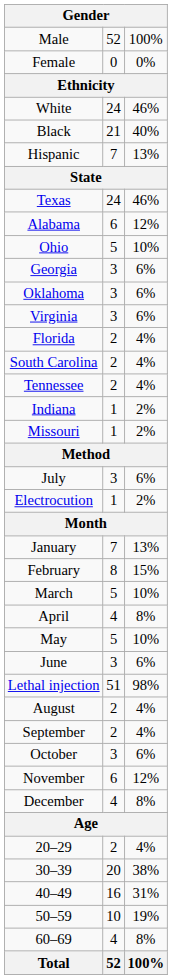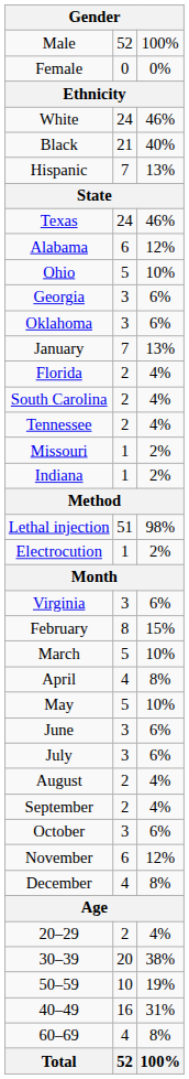rows swapped: Virginia <-> January
rows swapped: Indiana <-> Missouri
rows swapped: Lethal injection <-> July
rows swapped: 40–49 <-> 50–59
